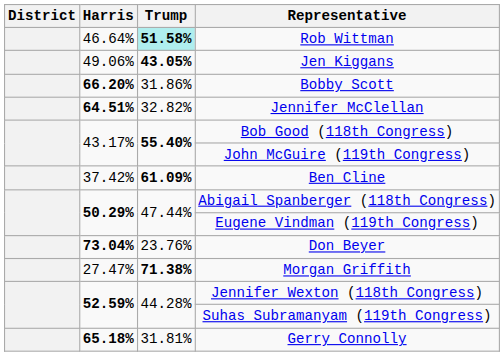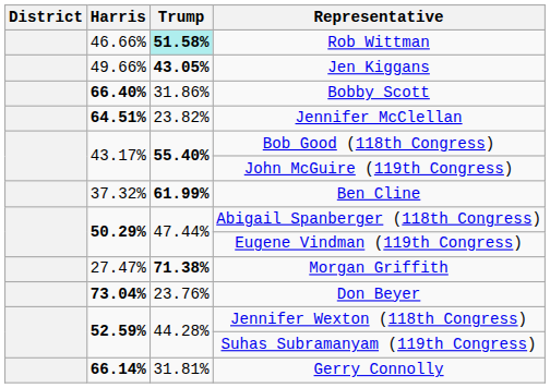Rob Wittman | Harris: 46.64% -> 46.66%
Jen Kiggans | Harris: 49.06% -> 49.66%
Bobby Scott | Harris: 66.20% -> 66.40%
Jennifer McClellan | Trump: 32.82% -> 23.82%
Ben Cline | Harris: 37.42% -> 37.32%
Ben Cline | Trump: 61.09% -> 61.99%
rows swapped: Don Beyer <-> Morgan Griffith
Gerry Connolly | Harris: 65.18% -> 66.14%
